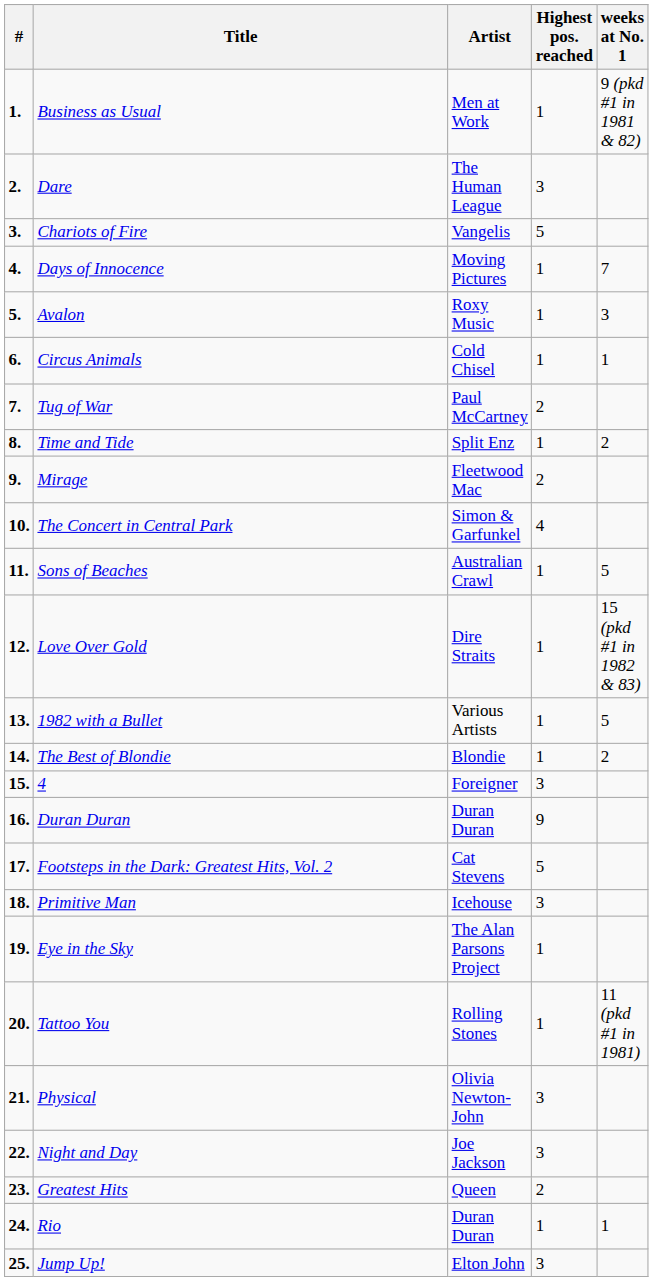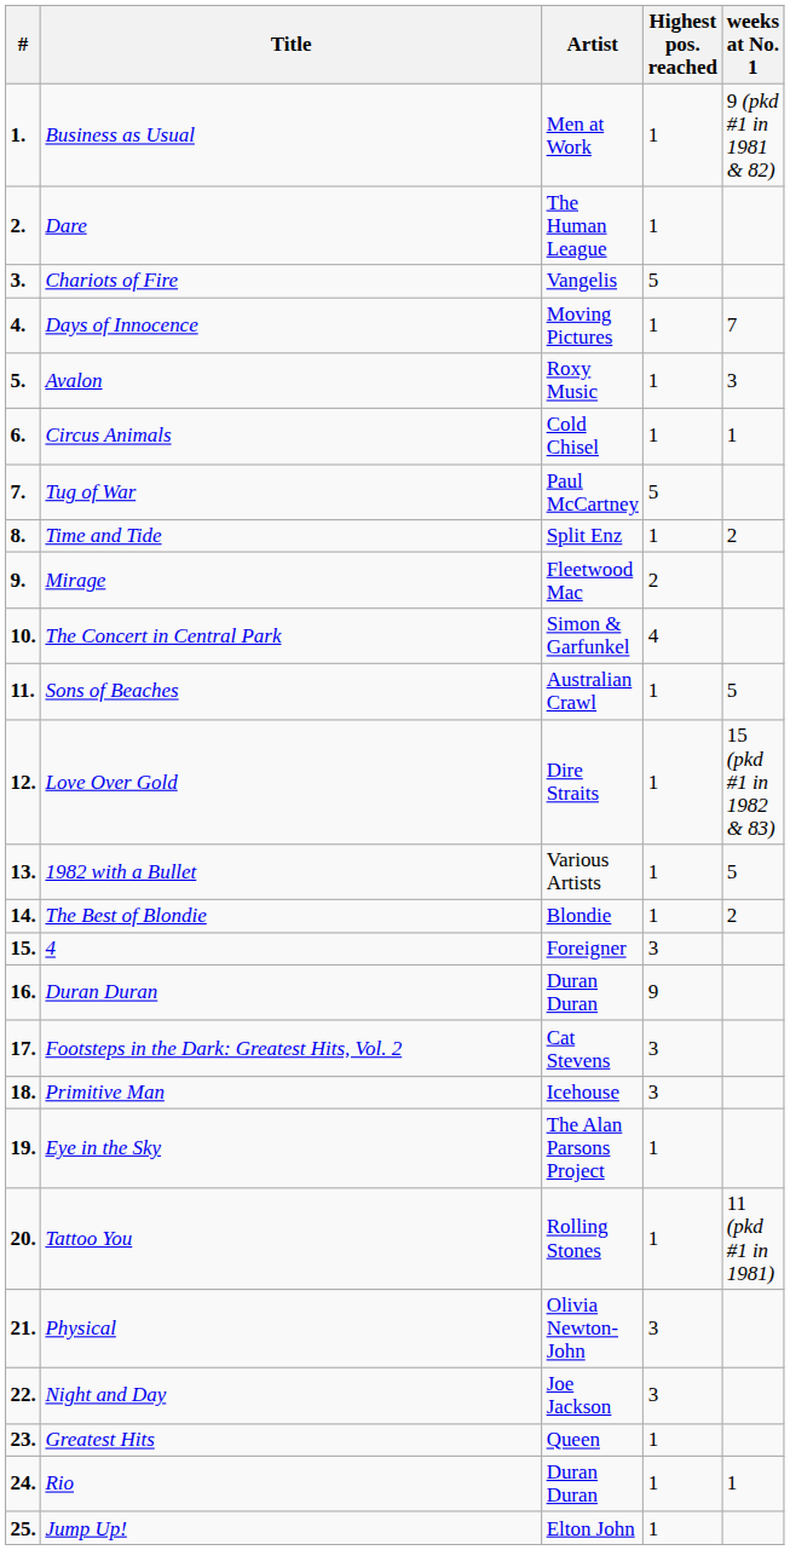Dare | Highest pos. reached: 3 -> 1
Tug of War | Highest pos. reached: 2 -> 5
Footsteps in the Dark: Greatest Hits, Vol. 2 | Highest pos. reached: 5 -> 3
Greatest Hits | Highest pos. reached: 2 -> 1
Jump Up! | Highest pos. reached: 3 -> 1
